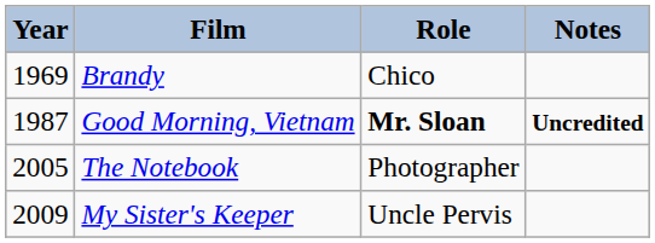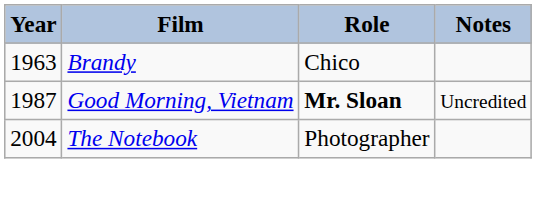Brandy | Year: 1969 -> 1963
Good Morning, Vietnam | Notes: bold -> normal
The Notebook | Year: 2005 -> 2004
- row: 2009 | My Sister's Keeper | Uncle Pervis
